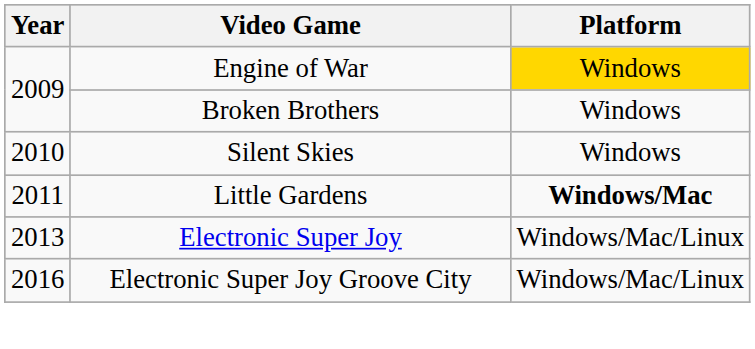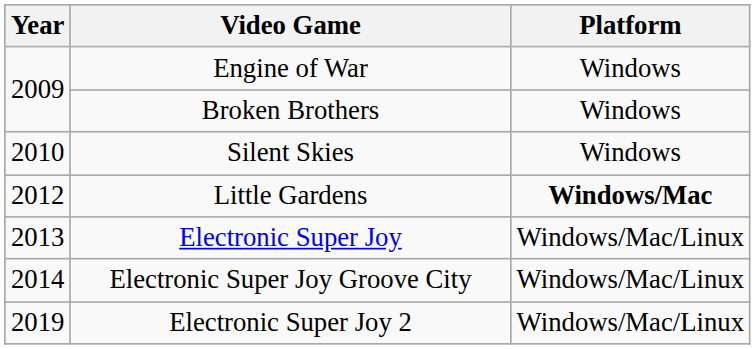Engine of War | Platform: gold background -> no background
Little Gardens | Year: 2011 -> 2012
Electronic Super Joy Groove City | Year: 2016 -> 2014
+ row: 2019 | Electronic Super Joy 2 | Windows/Mac/Linux
